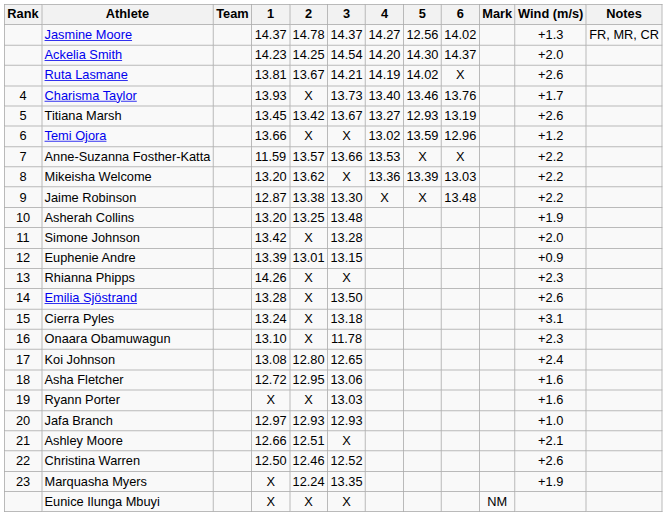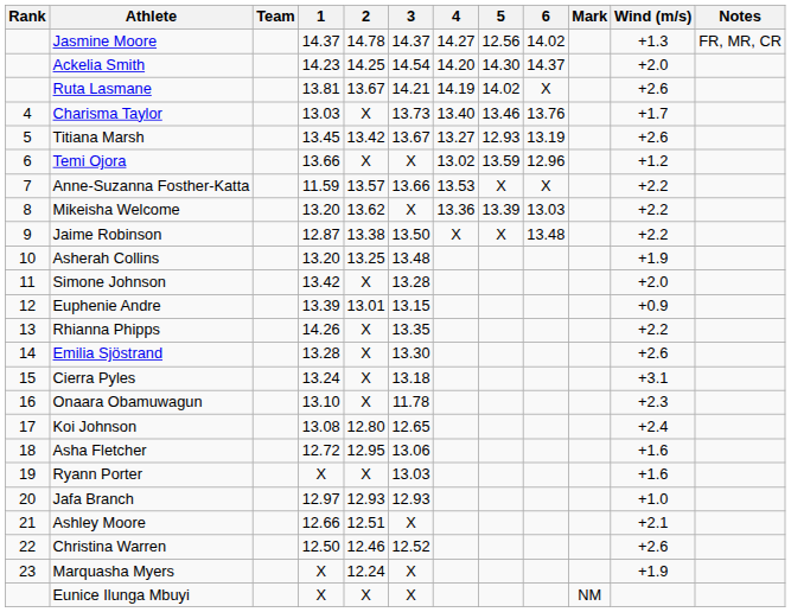Charisma Taylor | 1: 13.93 -> 13.03
Jaime Robinson | 3: 13.30 -> 13.50
Rhianna Phipps | 3: X -> 13.35
Rhianna Phipps | Wind (m/s): +2.3 -> +2.2
Emilia Sjöstrand | 3: 13.50 -> 13.30
Marquasha Myers | 3: 13.35 -> X
